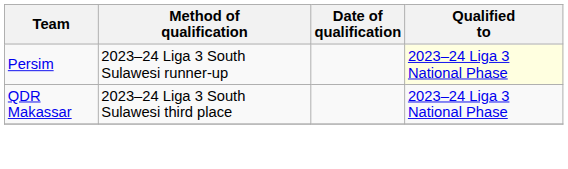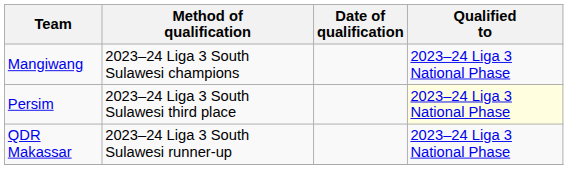+ row: Mangiwang | 2023–24 Liga 3 South Sulawesi champions | 2023–24 Liga 3 National Phase
Persim | Method of qualification: 2023–24 Liga 3 South Sulawesi runner-up -> 2023–24 Liga 3 South Sulawesi third place
QDR Makassar | Method of qualification: 2023–24 Liga 3 South Sulawesi third place -> 2023–24 Liga 3 South Sulawesi runner-up
